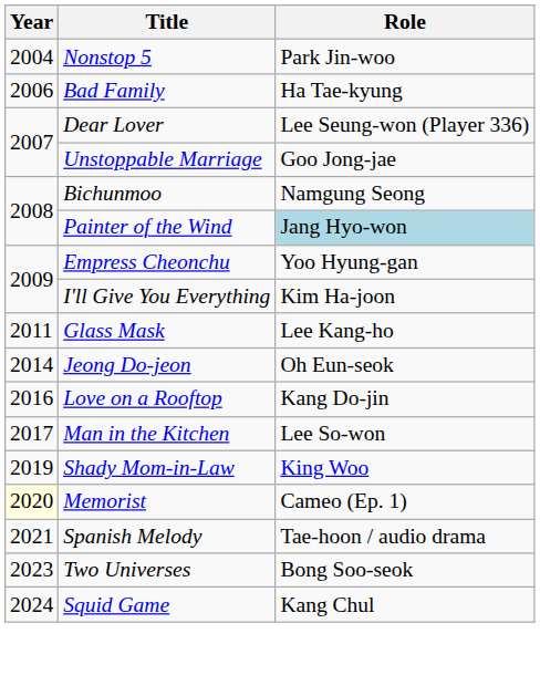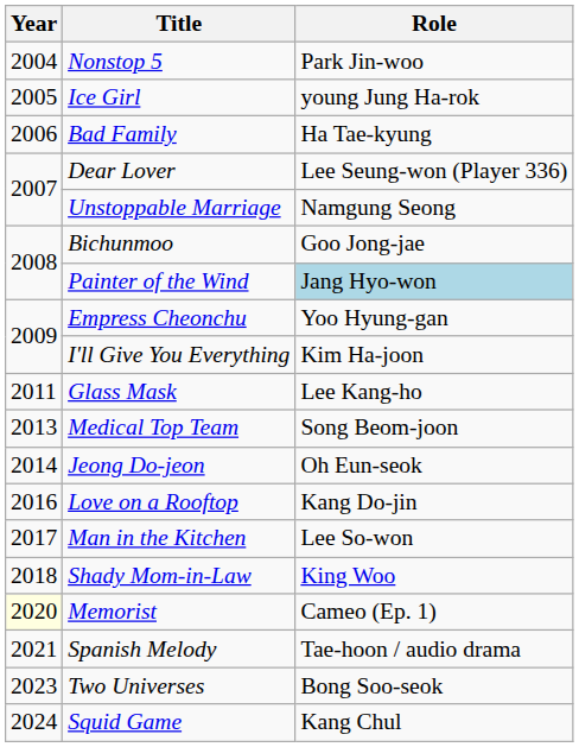+ row: 2005 | Ice Girl | young Jung Ha-rok
Unstoppable Marriage | Role: Goo Jong-jae -> Namgung Seong
Bichunmoo | Role: Namgung Seong -> Goo Jong-jae
+ row: 2013 | Medical Top Team | Song Beom-joon
Shady Mom-in-Law | Year: 2019 -> 2018
